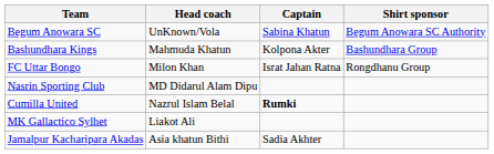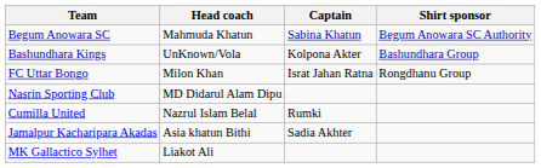Begum Anowara SC | Head coach: UnKnown/Vola -> Mahmuda Khatun
Bashundhara Kings | Head coach: Mahmuda Khatun -> UnKnown/Vola
Cumilla United | Captain: bold -> normal
rows swapped: Jamalpur Kacharipara Akadas <-> MK Gallactico Sylhet
